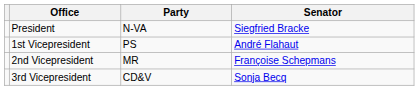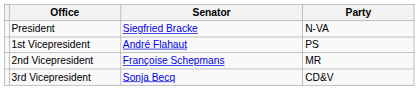columns swapped: Senator <-> Party
